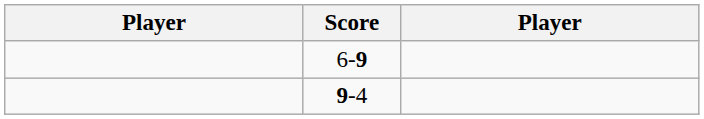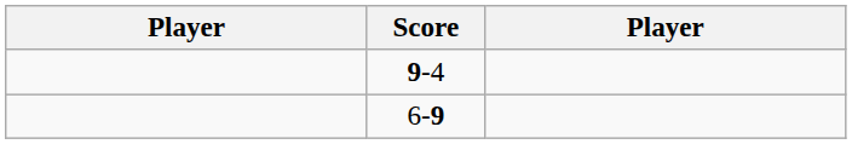rows swapped: 9-4 <-> 6-9
